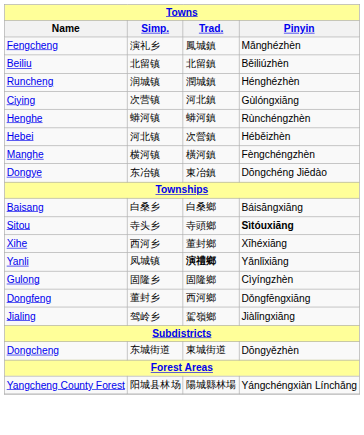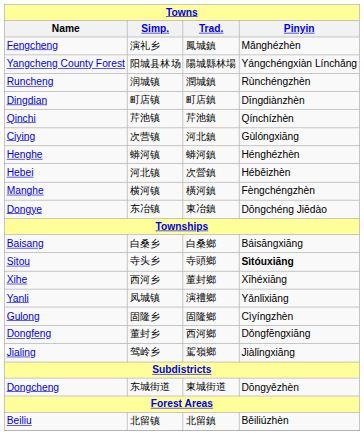rows swapped: Beiliu <-> Yangcheng County Forest
Runcheng | Pinyin: Hénghézhèn -> Rùnchéngzhèn
+ row: Dingdian | 町店镇 | 町店鎮 | Dīngdiànzhèn
+ row: Qinchi | 芹池镇 | 芹池鎮 | Qínchízhèn
Henghe | Pinyin: Rùnchéngzhèn -> Hénghézhèn
Yanli | Trad.: bold -> normal
